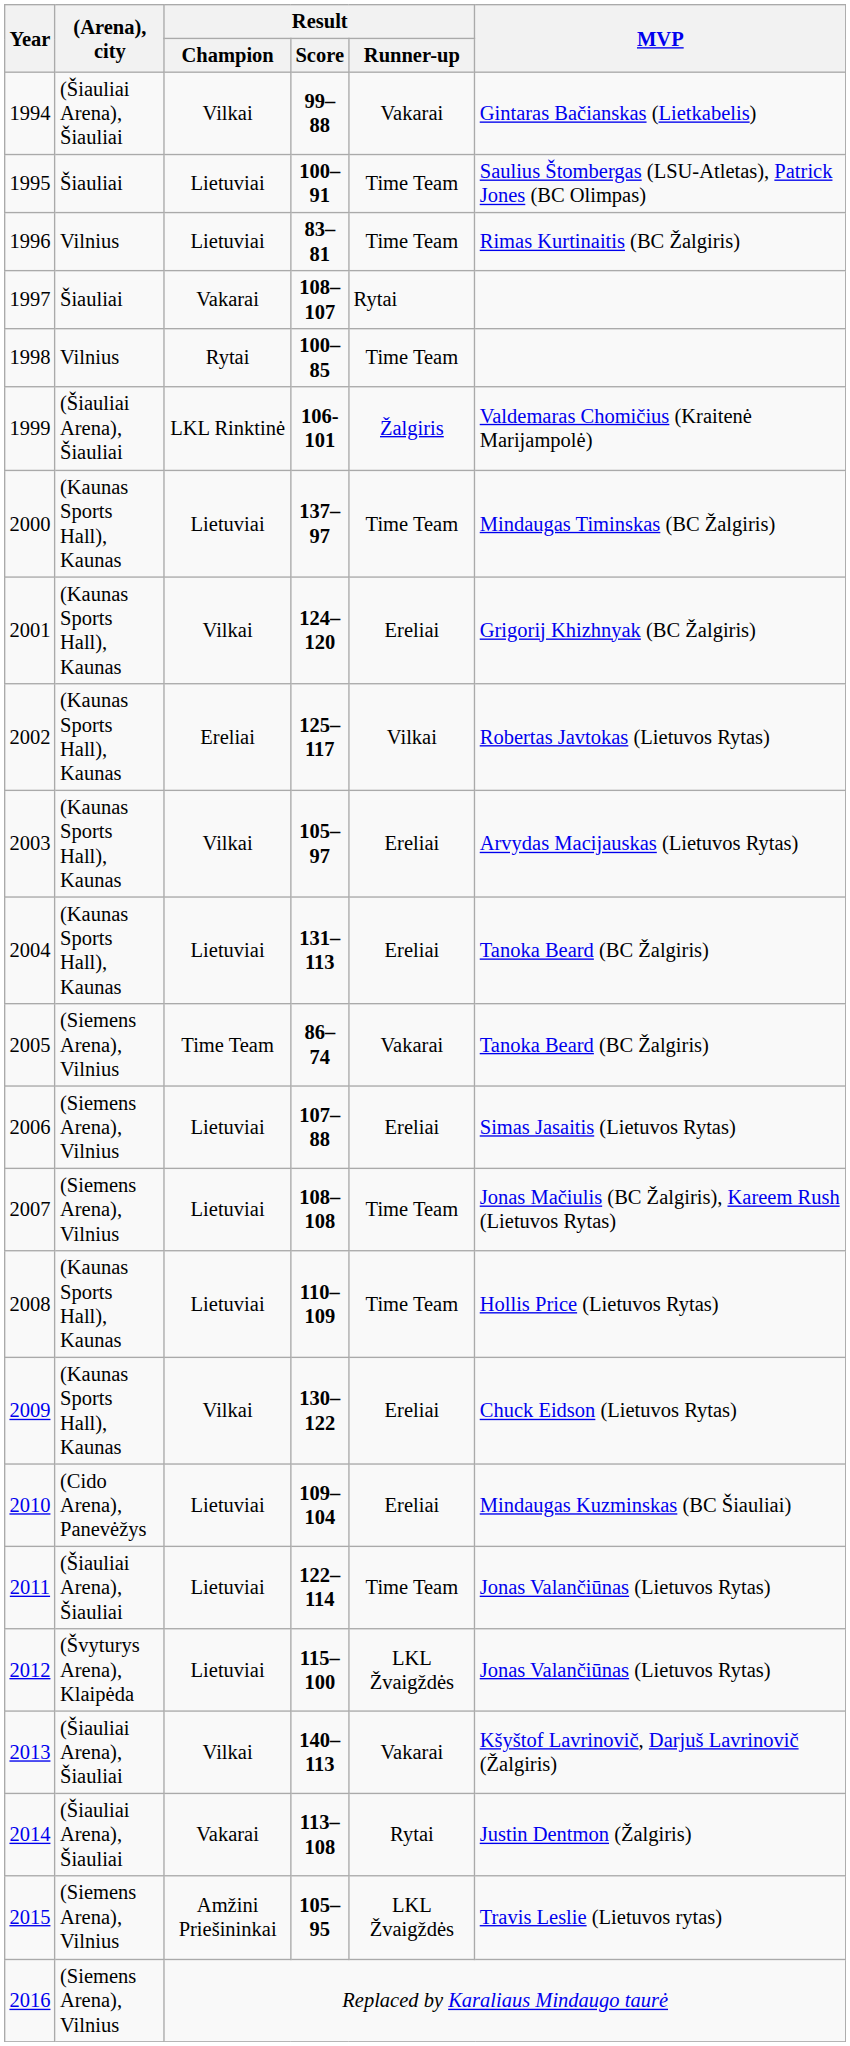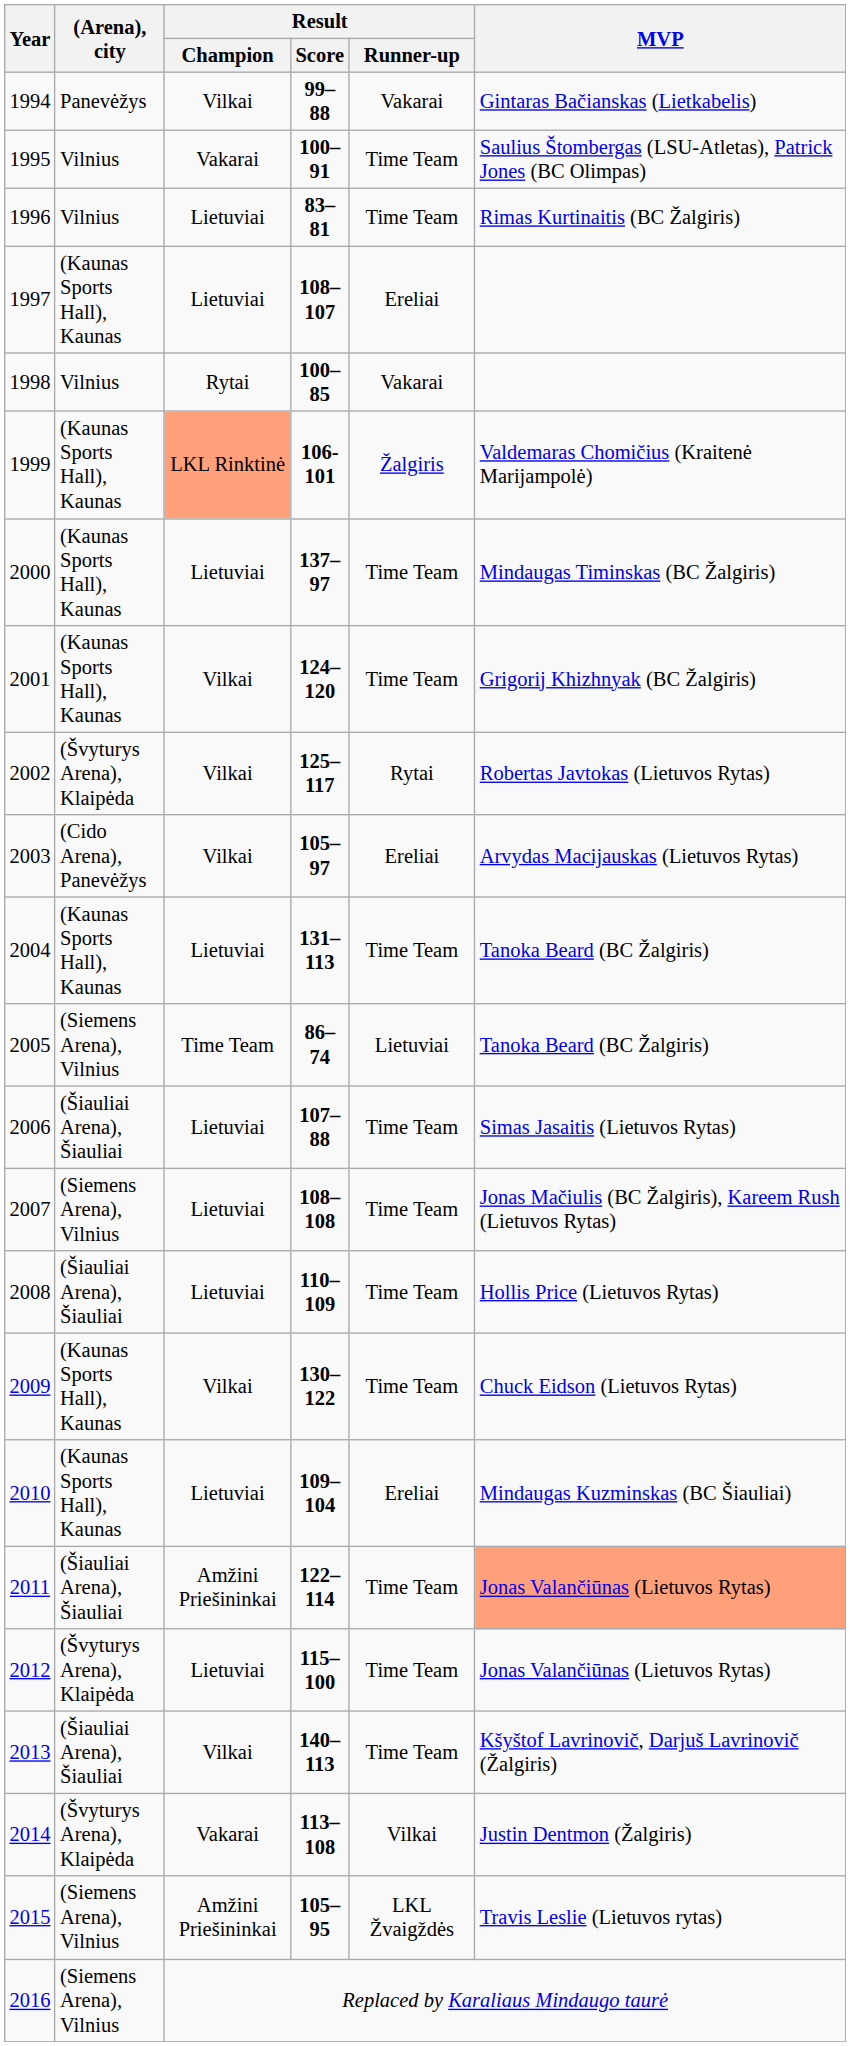1994 | (Arena), city: (Šiauliai Arena), Šiauliai -> Panevėžys
1995 | (Arena), city: Šiauliai -> Vilnius
1995 | Result / Champion: Lietuviai -> Vakarai
1997 | (Arena), city: Šiauliai -> (Kaunas Sports Hall), Kaunas
1997 | Result / Champion: Vakarai -> Lietuviai
1997 | Result / Runner-up: Rytai -> Ereliai
1998 | Result / Runner-up: Time Team -> Vakarai
1999 | (Arena), city: (Šiauliai Arena), Šiauliai -> (Kaunas Sports Hall), Kaunas
1999 | Result / Champion: no background -> lightsalmon background
2001 | Result / Runner-up: Ereliai -> Time Team
2002 | (Arena), city: (Kaunas Sports Hall), Kaunas -> (Švyturys Arena), Klaipėda
2002 | Result / Champion: Ereliai -> Vilkai
2002 | Result / Runner-up: Vilkai -> Rytai
2003 | (Arena), city: (Kaunas Sports Hall), Kaunas -> (Cido Arena), Panevėžys
2004 | Result / Runner-up: Ereliai -> Time Team
2005 | Result / Runner-up: Vakarai -> Lietuviai
2006 | (Arena), city: (Siemens Arena), Vilnius -> (Šiauliai Arena), Šiauliai
2006 | Result / Runner-up: Ereliai -> Time Team
2008 | (Arena), city: (Kaunas Sports Hall), Kaunas -> (Šiauliai Arena), Šiauliai
2009 | Result / Runner-up: Ereliai -> Time Team
2010 | (Arena), city: (Cido Arena), Panevėžys -> (Kaunas Sports Hall), Kaunas
2011 | Result / Champion: Lietuviai -> Amžini Priešininkai
2011 | MVP: no background -> lightsalmon background
2012 | Result / Runner-up: LKL Žvaigždės -> Time Team
2013 | Result / Runner-up: Vakarai -> Time Team
2014 | (Arena), city: (Šiauliai Arena), Šiauliai -> (Švyturys Arena), Klaipėda
2014 | Result / Runner-up: Rytai -> Vilkai
